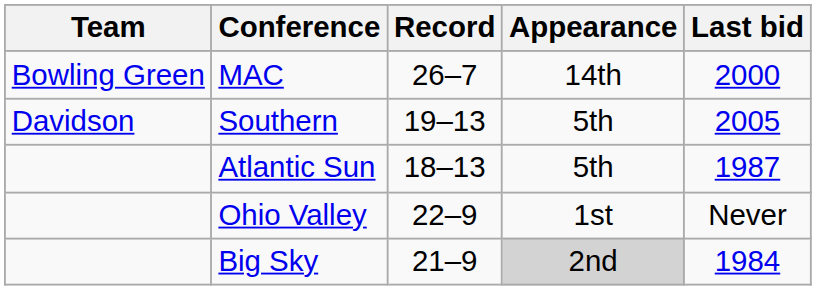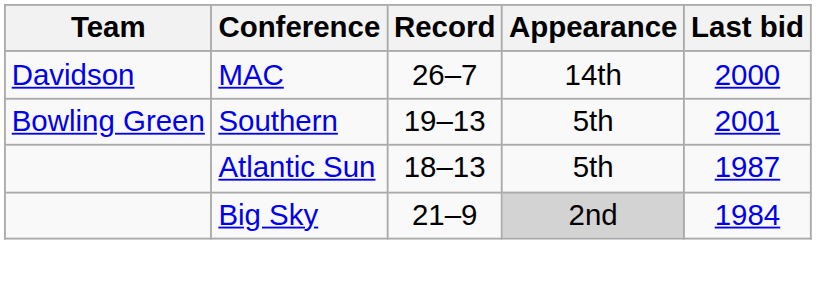MAC | Team: Bowling Green -> Davidson
Southern | Team: Davidson -> Bowling Green
Southern | Last bid: 2005 -> 2001
- row: Ohio Valley | 22–9 | 1st | Never
